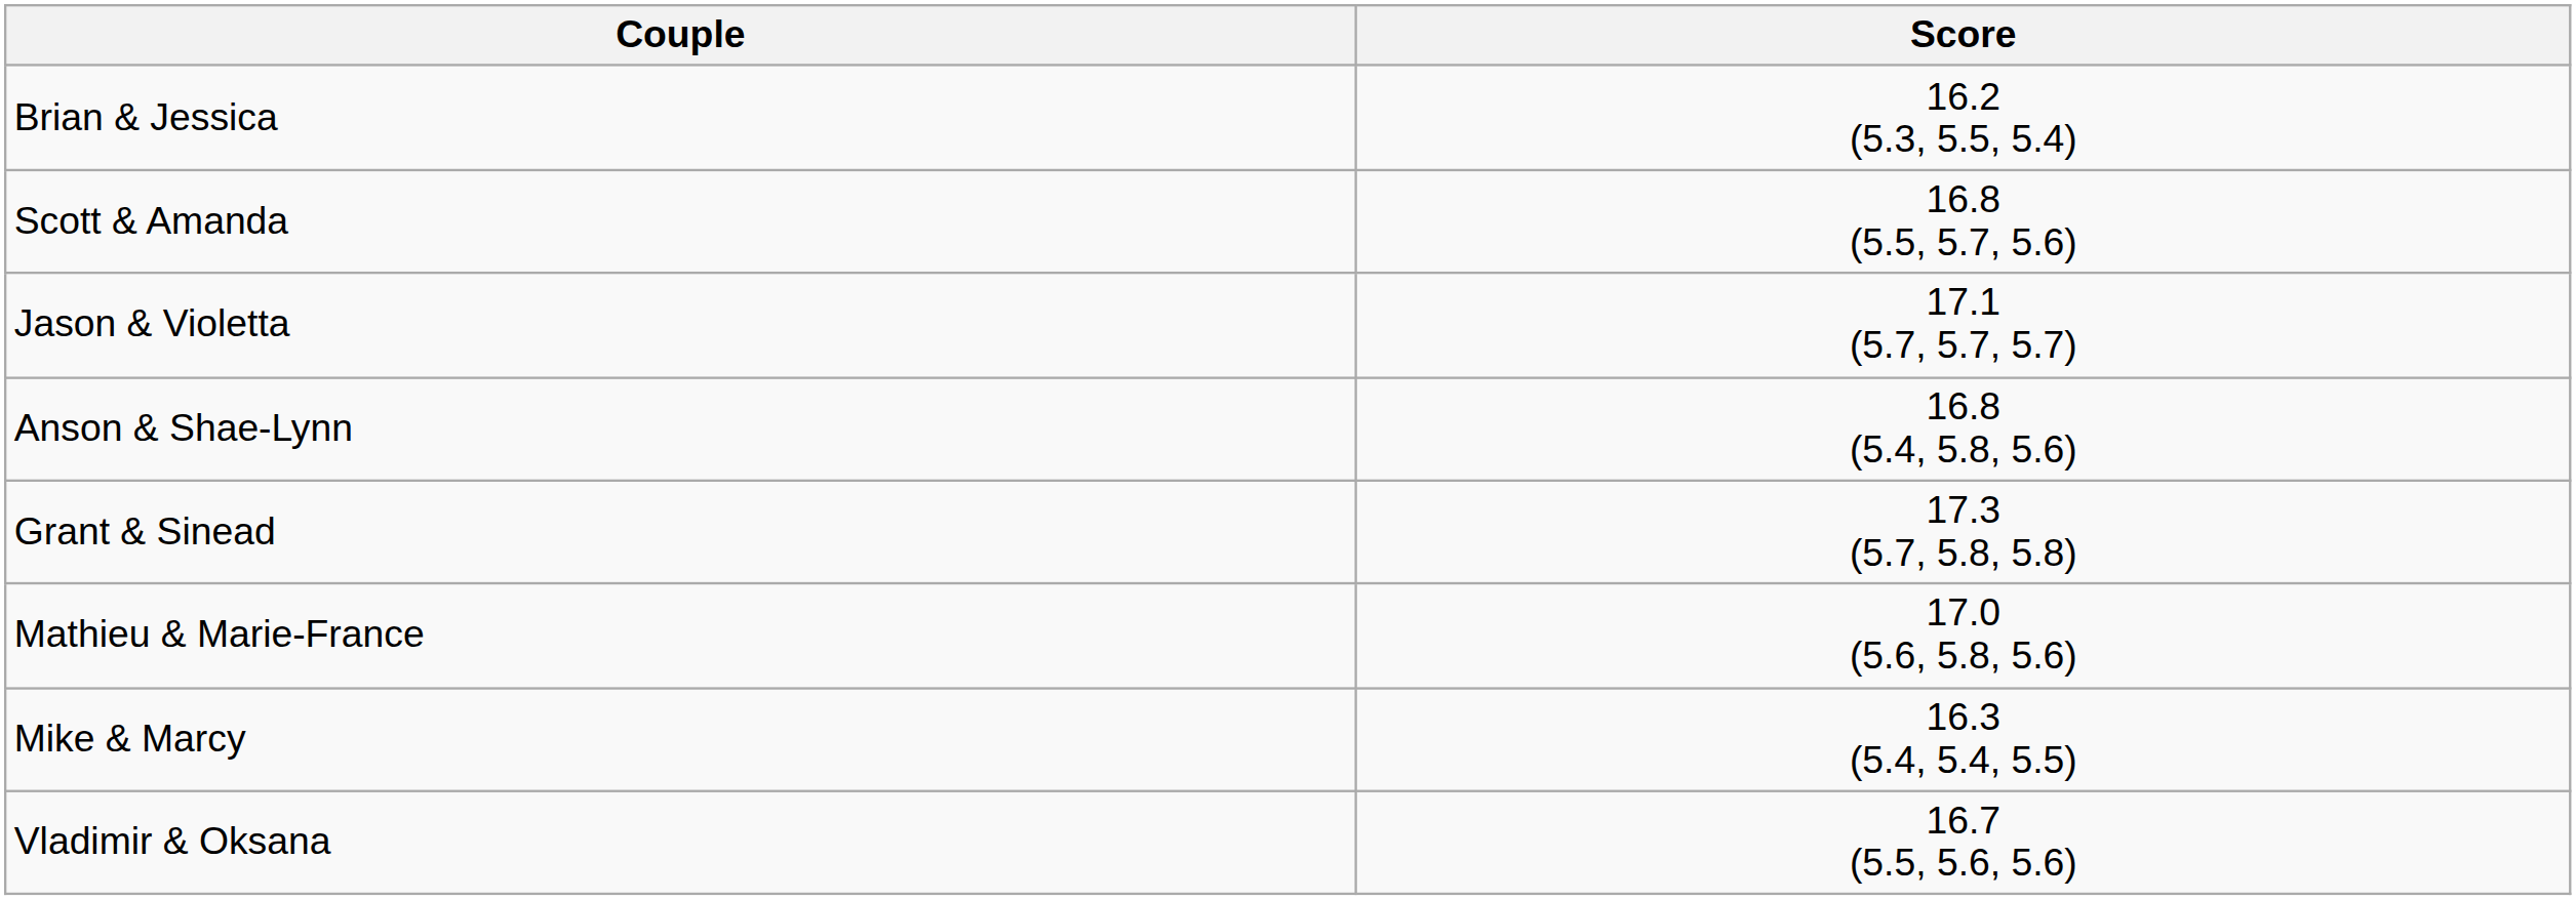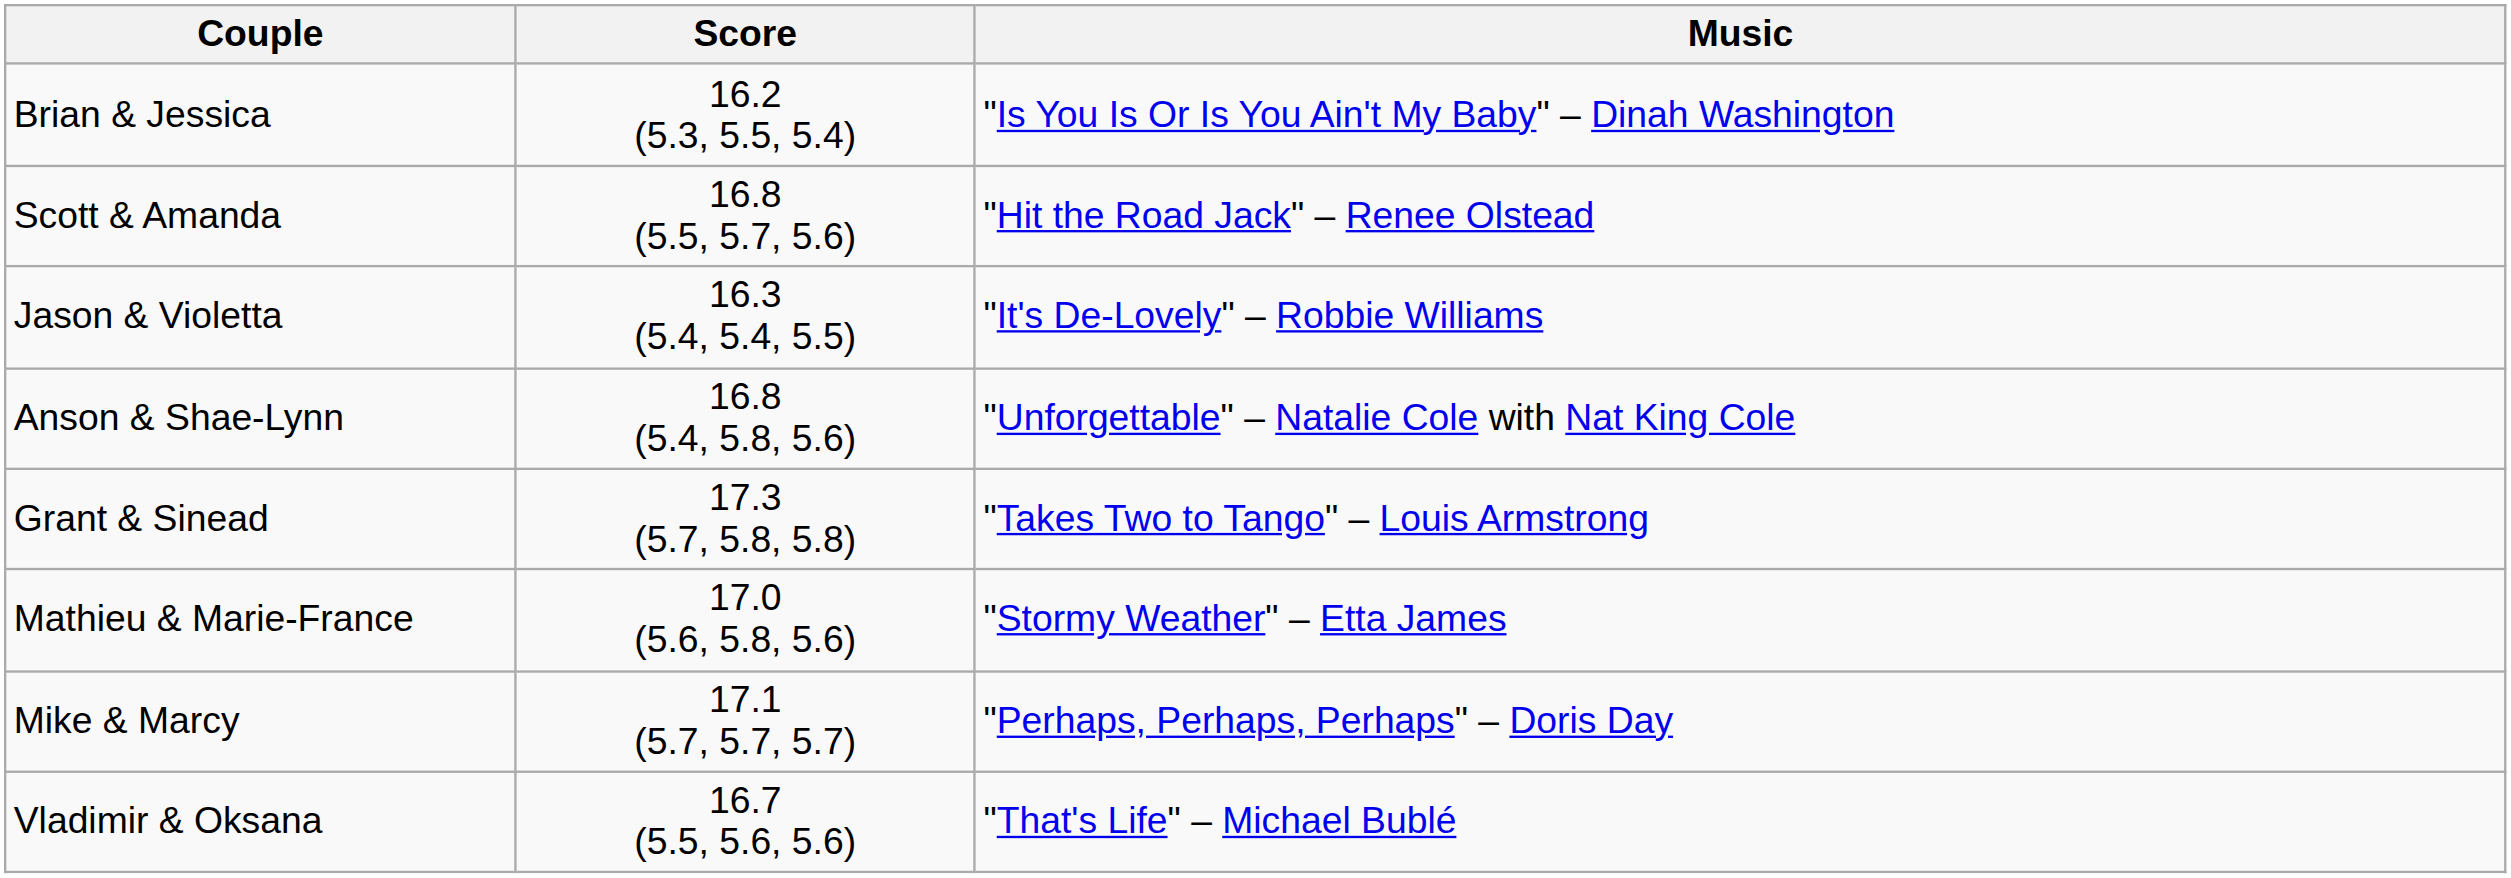+ column: Music | "Is You Is Or Is You Ain't My Baby" – Dinah Washington | "Hit the Road Jack" – Renee Olstead | "It's De-Lovely" – Robbie Williams | "Unforgettable" – Natalie Cole with Nat King Cole | "Takes Two to Tango" – Louis Armstrong | "Stormy Weather" – Etta James | "Perhaps, Perhaps, Perhaps" – Doris Day | "That's Life" – Michael Bublé
Jason & Violetta | Score: 17.1 (5.7, 5.7, 5.7) -> 16.3 (5.4, 5.4, 5.5)
Mike & Marcy | Score: 16.3 (5.4, 5.4, 5.5) -> 17.1 (5.7, 5.7, 5.7)
